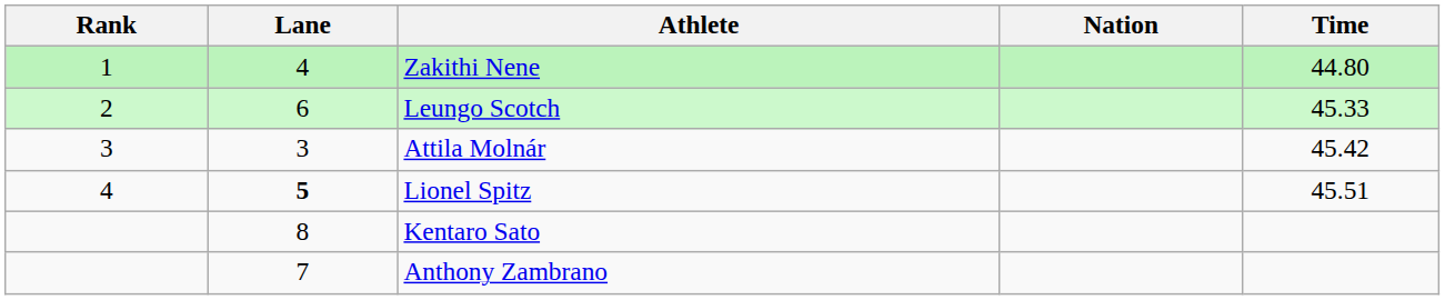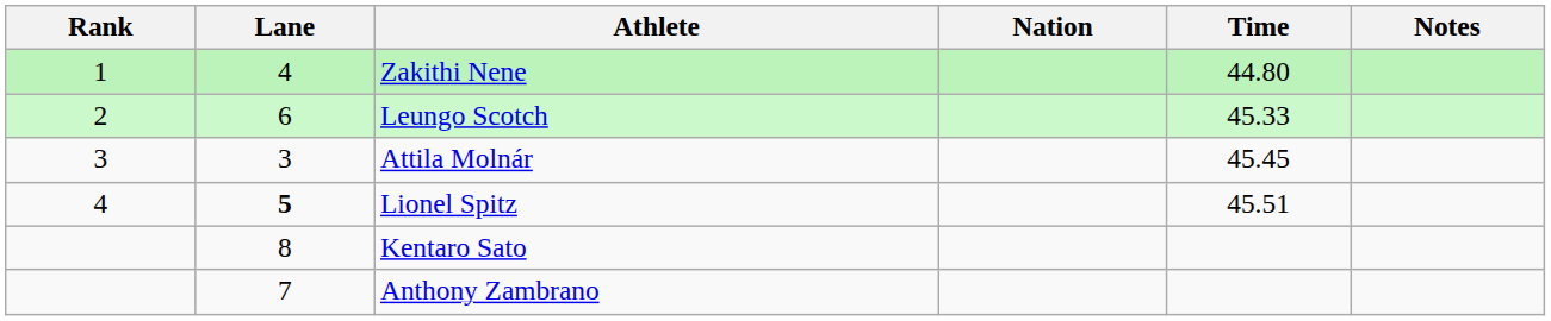+ column: Notes
Attila Molnár | Time: 45.42 -> 45.45
